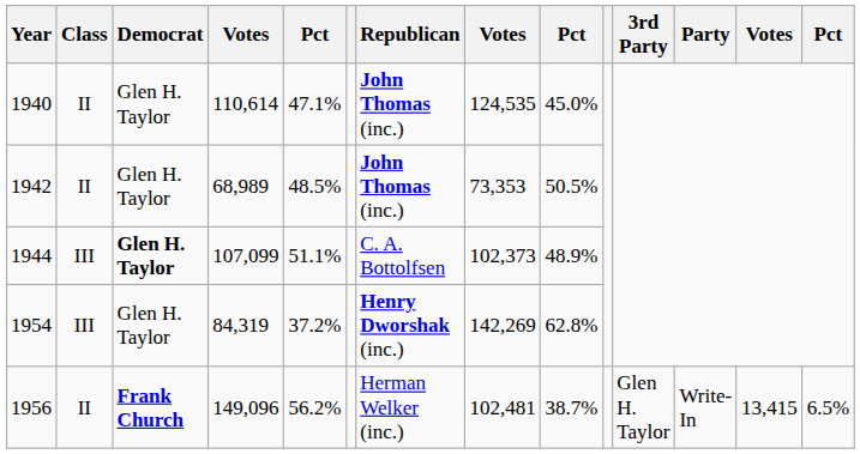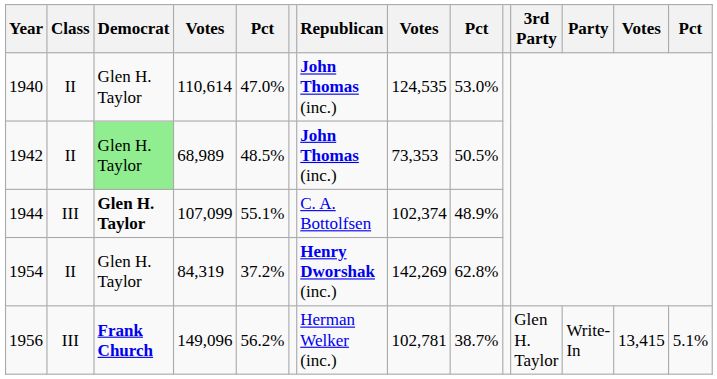1940 | column 5: 47.1% -> 47.0%
1940 | column 9: 45.0% -> 53.0%
1942 | Democrat: no background -> lightgreen background
1944 | column 5: 51.1% -> 55.1%
1944 | column 8: 102,373 -> 102,374
1954 | Class: III -> II
1956 | Class: II -> III
1956 | column 8: 102,481 -> 102,781
1956 | column 14: 6.5% -> 5.1%
